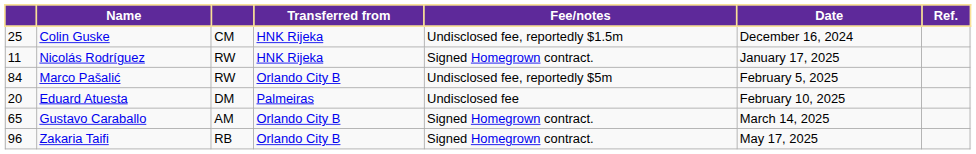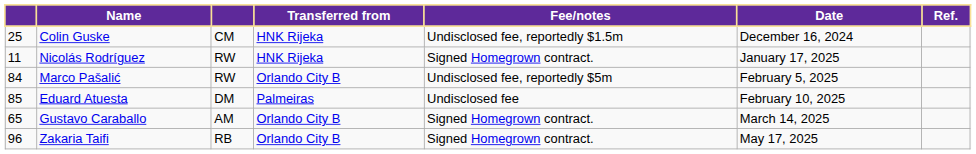Eduard Atuesta | column 1: 20 -> 85
